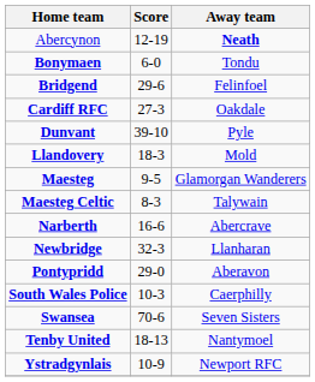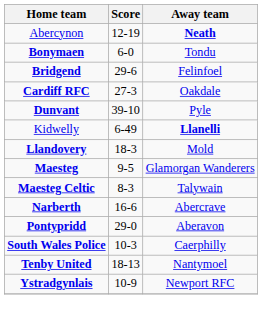+ row: Kidwelly | 6-49 | Llanelli
- row: Newbridge | 32-3 | Llanharan
- row: Swansea | 70-6 | Seven Sisters
